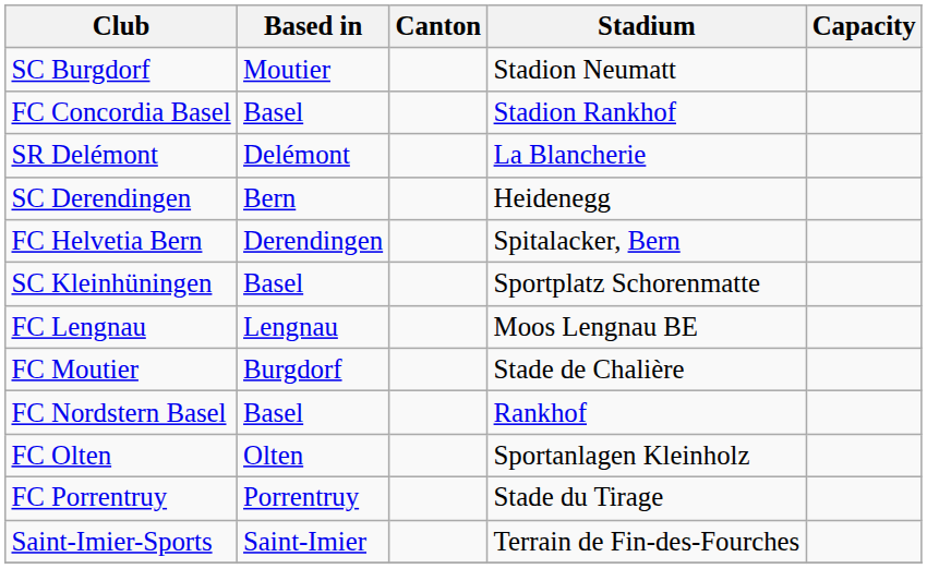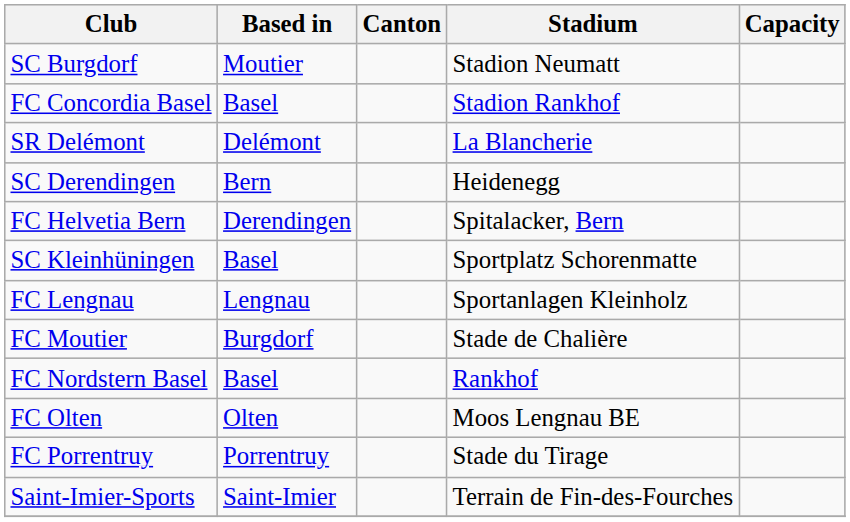FC Lengnau | Stadium: Moos Lengnau BE -> Sportanlagen Kleinholz
FC Olten | Stadium: Sportanlagen Kleinholz -> Moos Lengnau BE
